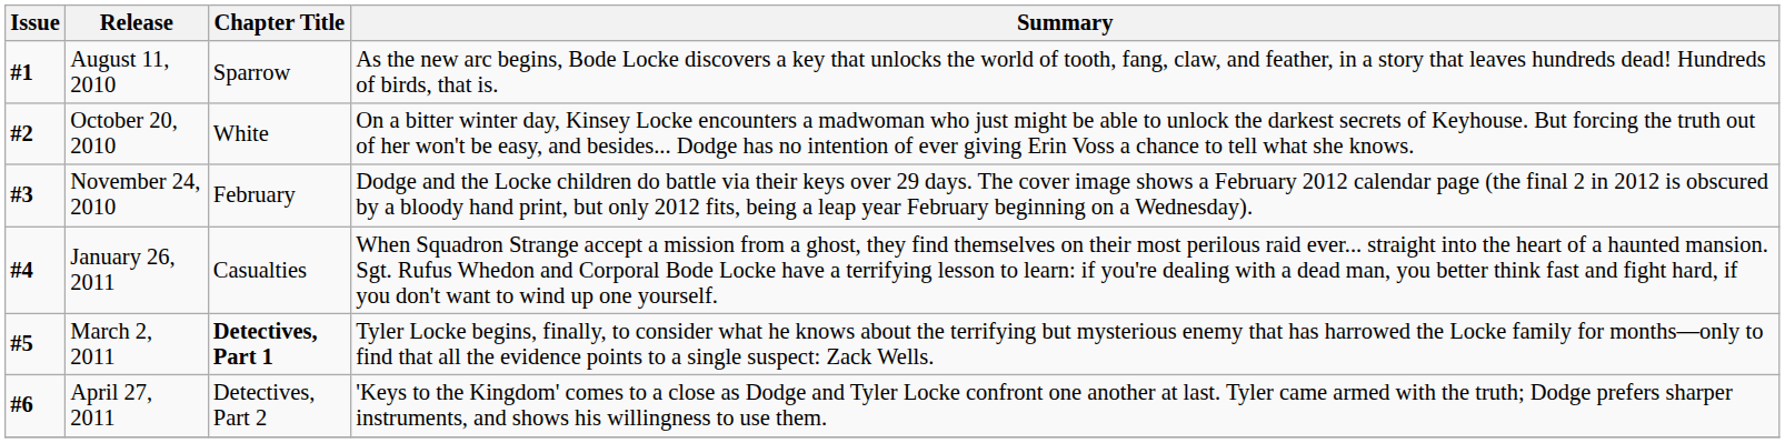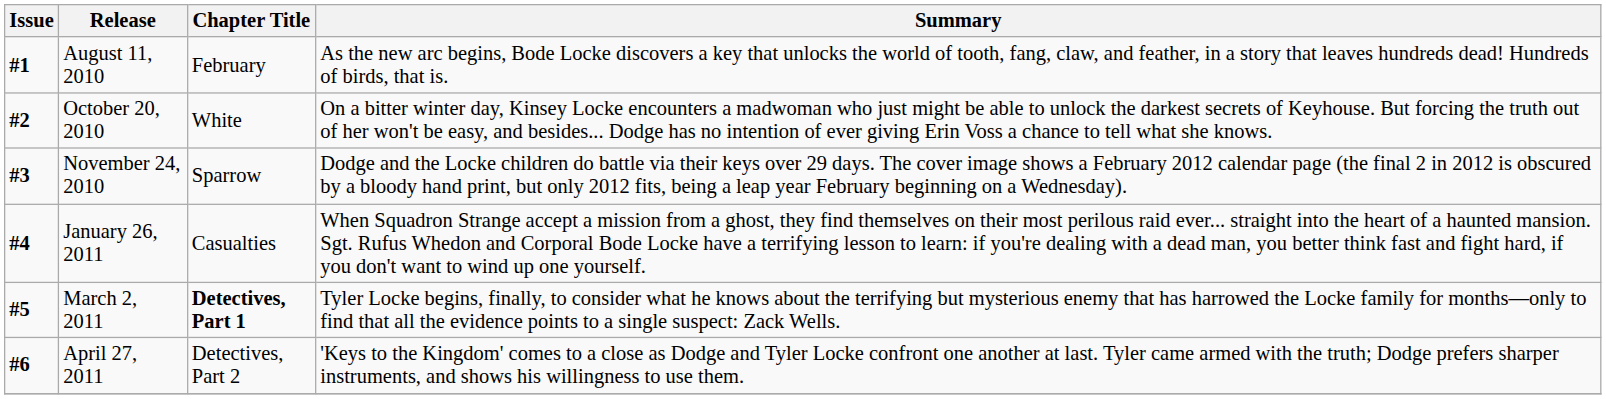August 11, 2010 | Chapter Title: Sparrow -> February
November 24, 2010 | Chapter Title: February -> Sparrow
